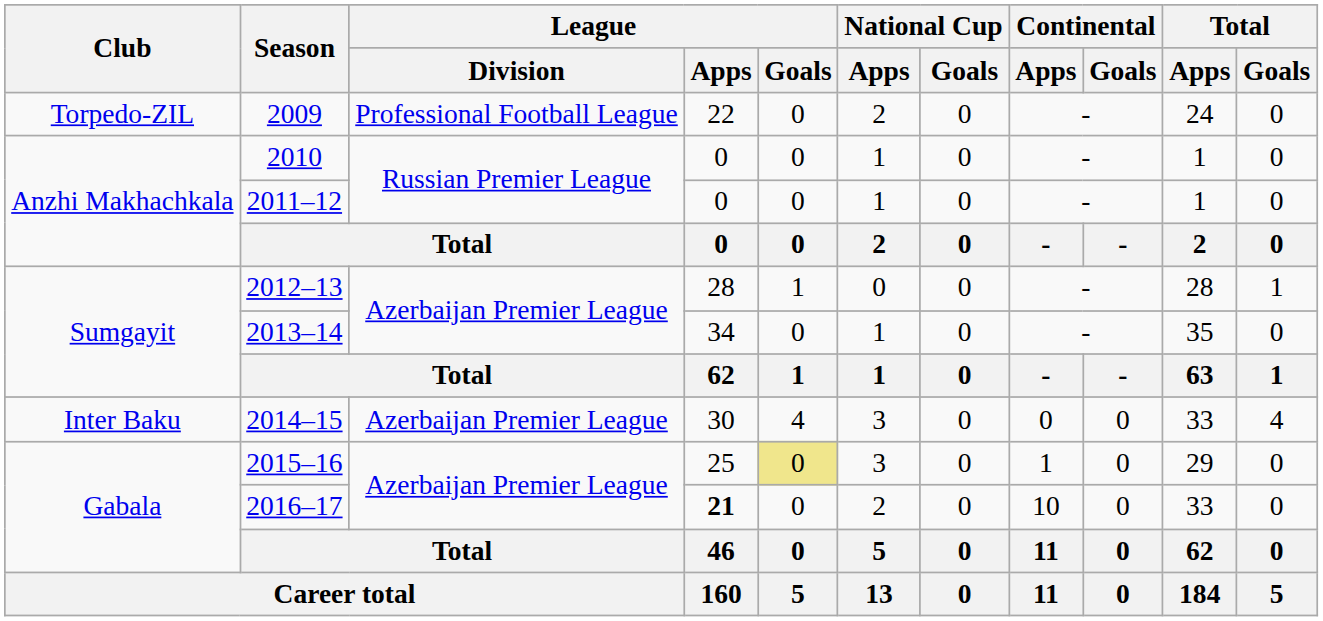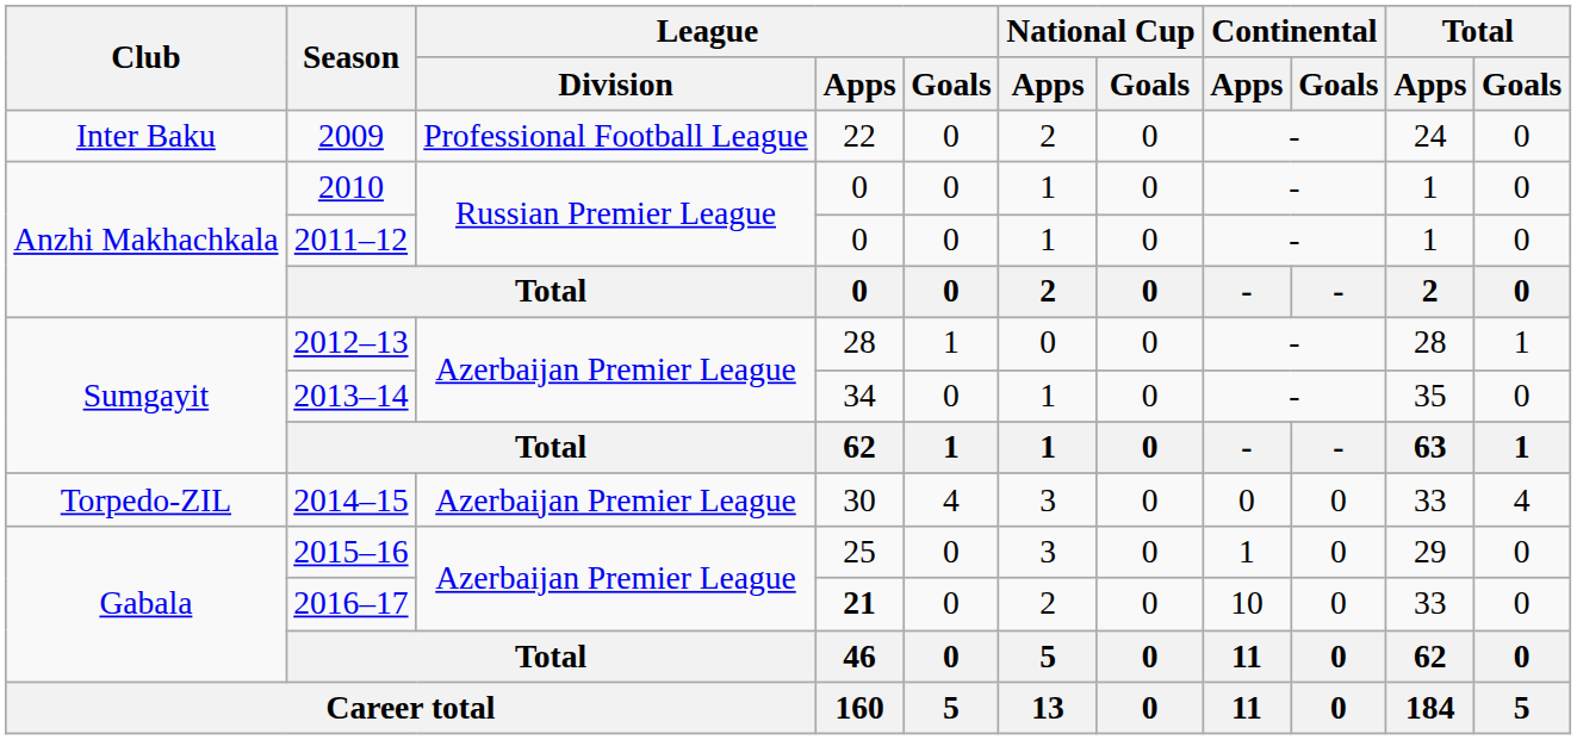2009 | Club: Torpedo-ZIL -> Inter Baku
2014–15 | Club: Inter Baku -> Torpedo-ZIL
2015–16 | League / Goals: khaki background -> no background
